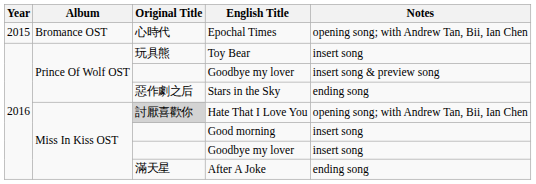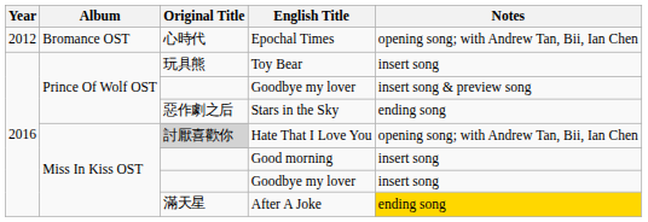Epochal Times | Year: 2015 -> 2012
After A Joke | Notes: no background -> gold background
